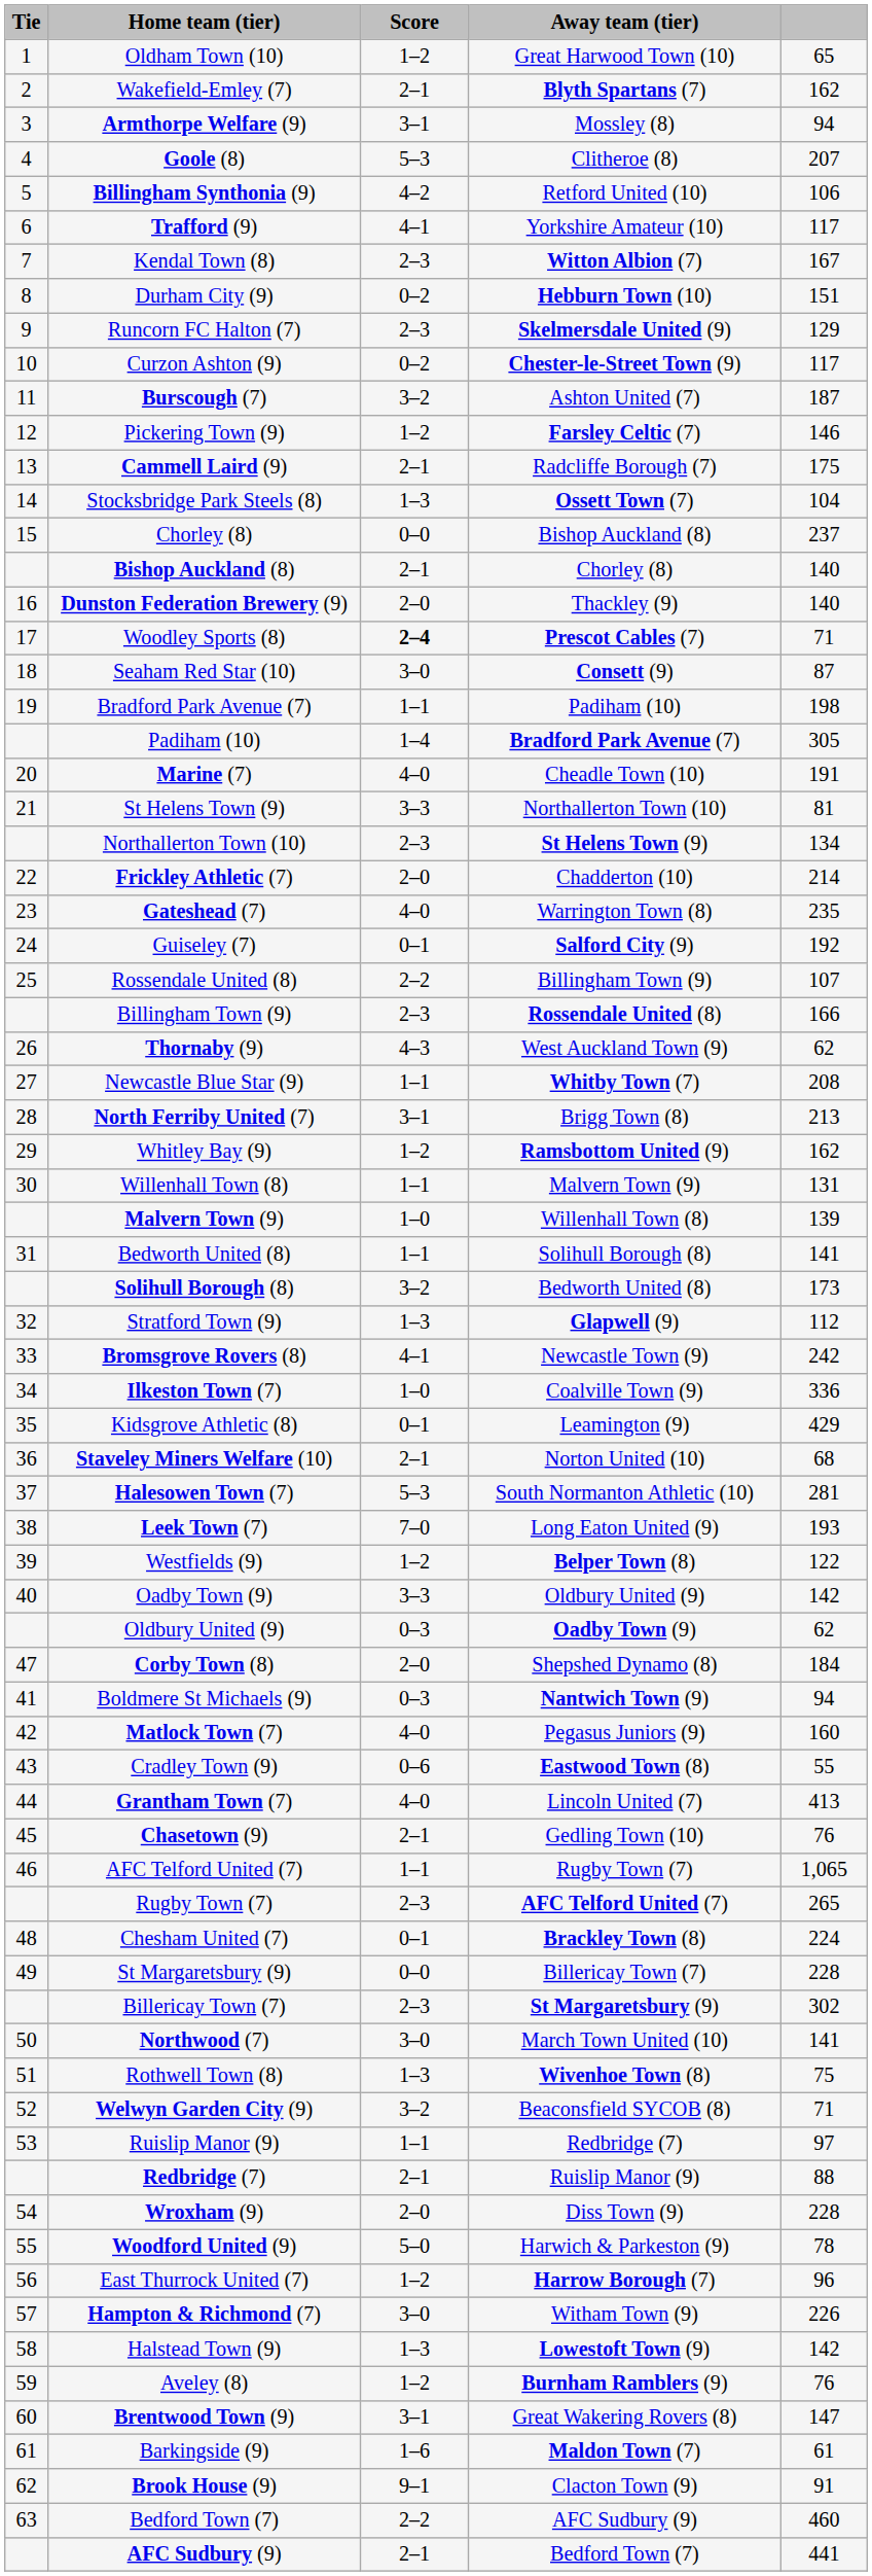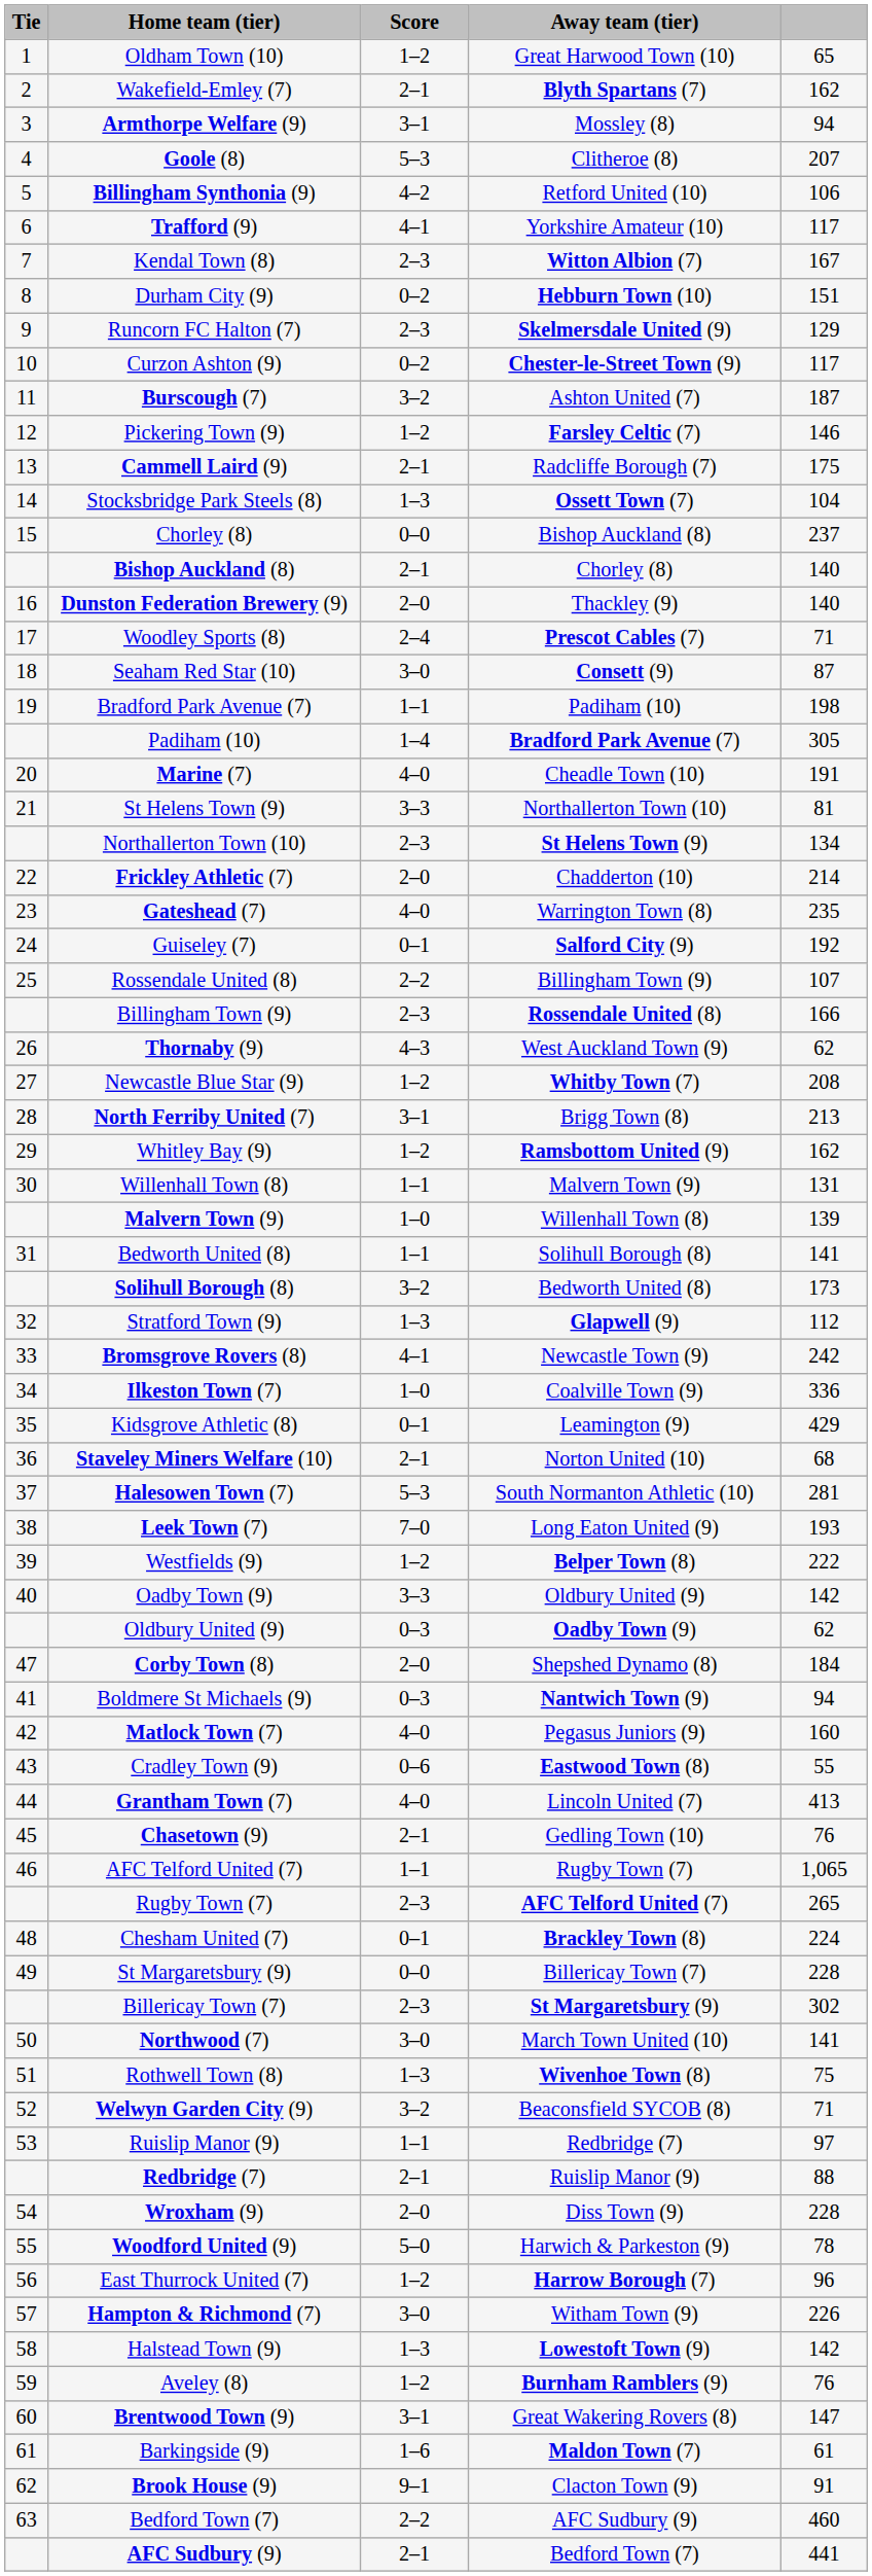Woodley Sports (8) | Score: bold -> normal
Newcastle Blue Star (9) | Score: 1–1 -> 1–2
Westfields (9) | column 5: 122 -> 222
